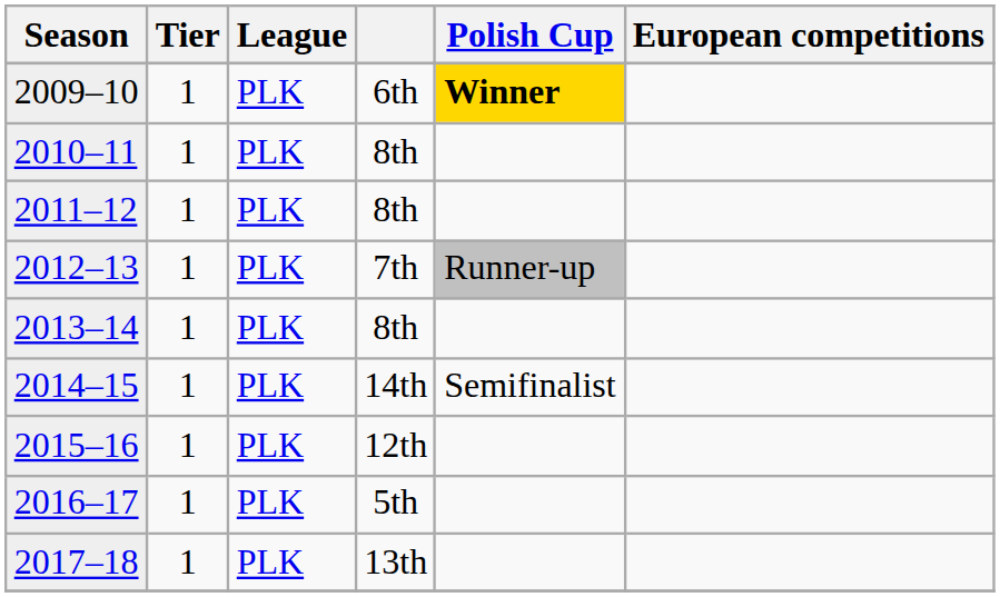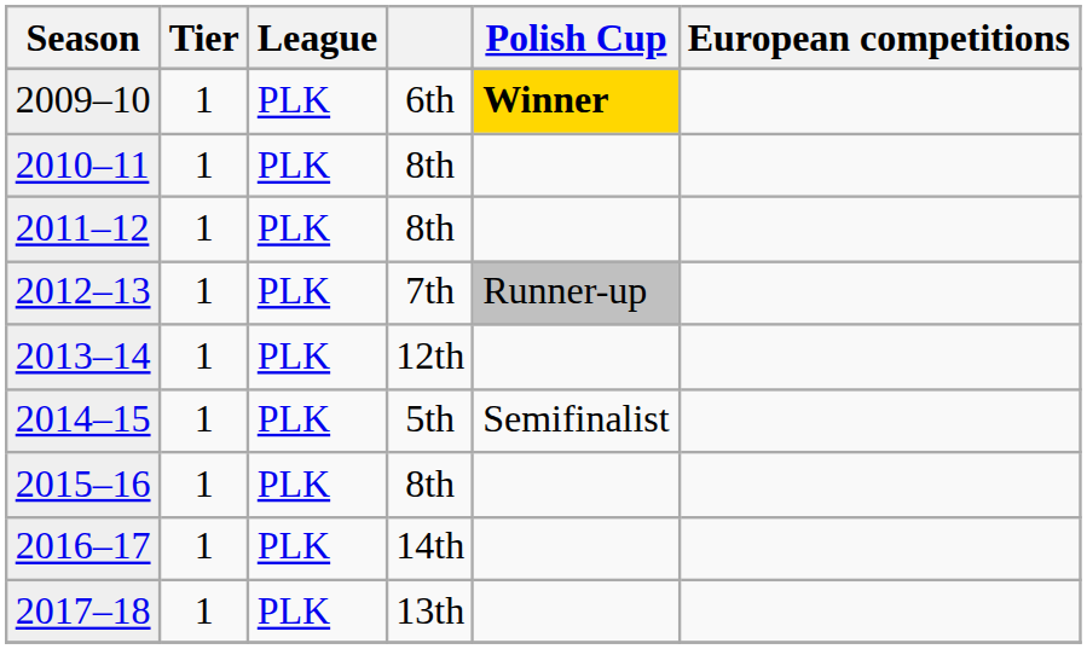2013–14 | column 4: 8th -> 12th
2014–15 | column 4: 14th -> 5th
2015–16 | column 4: 12th -> 8th
2016–17 | column 4: 5th -> 14th
